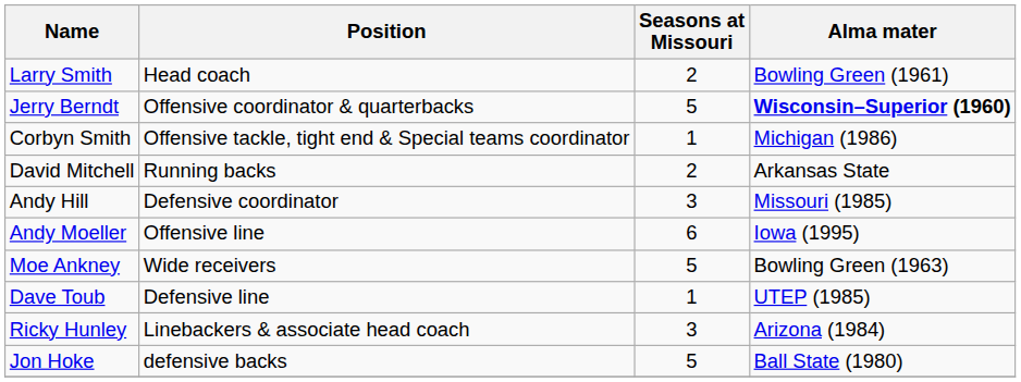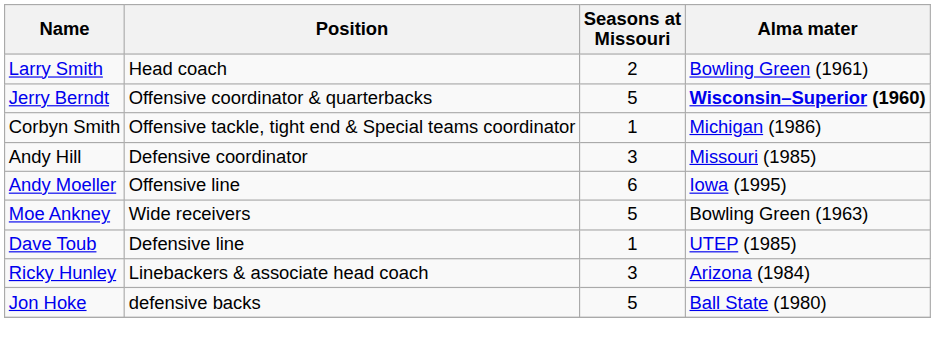- row: David Mitchell | Running backs | 2 | Arkansas State
